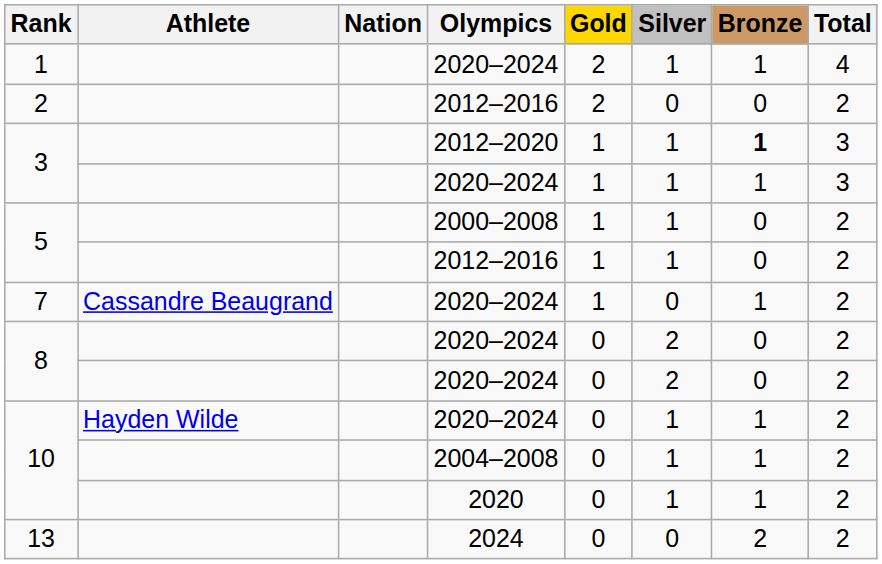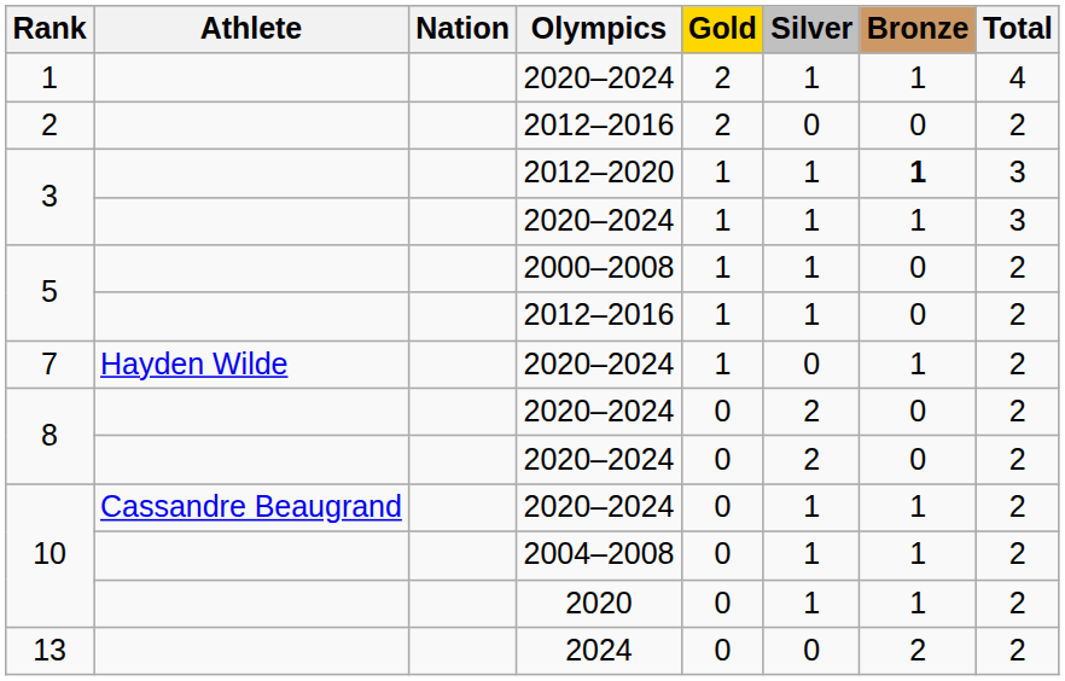7 | Athlete: Cassandre Beaugrand -> Hayden Wilde
10 / 2020–2024 | Athlete: Hayden Wilde -> Cassandre Beaugrand
